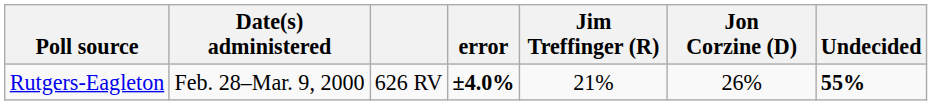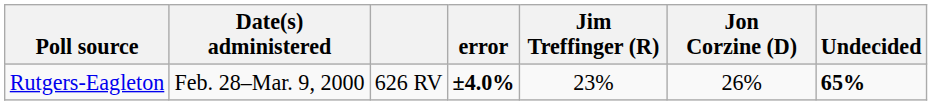Rutgers-Eagleton | Jim Treffinger (R): 21% -> 23%
Rutgers-Eagleton | Undecided: 55% -> 65%
